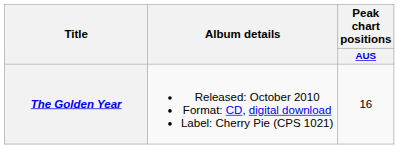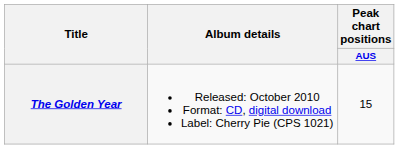The Golden Year | Peak chart positions / AUS: 16 -> 15
